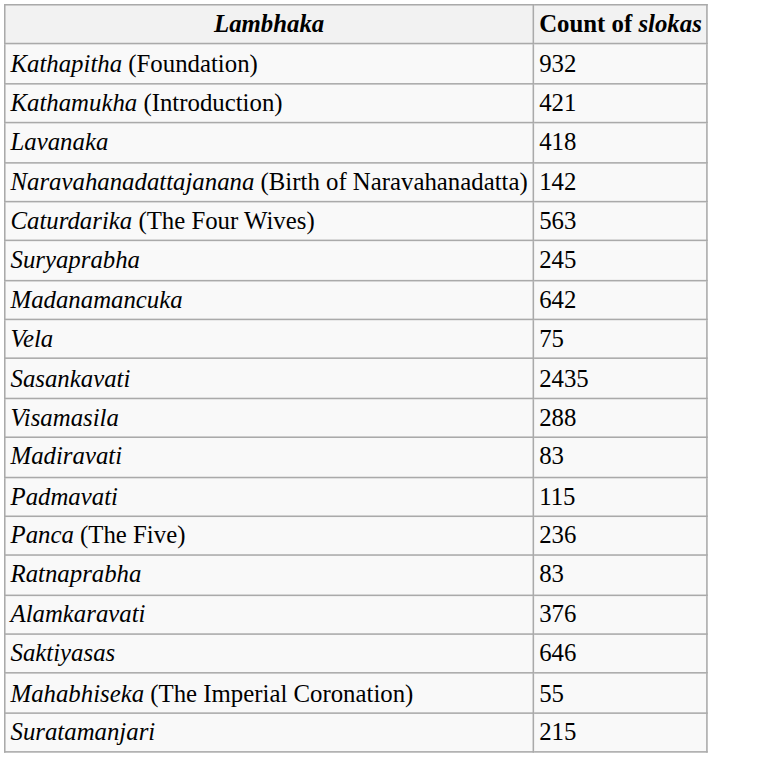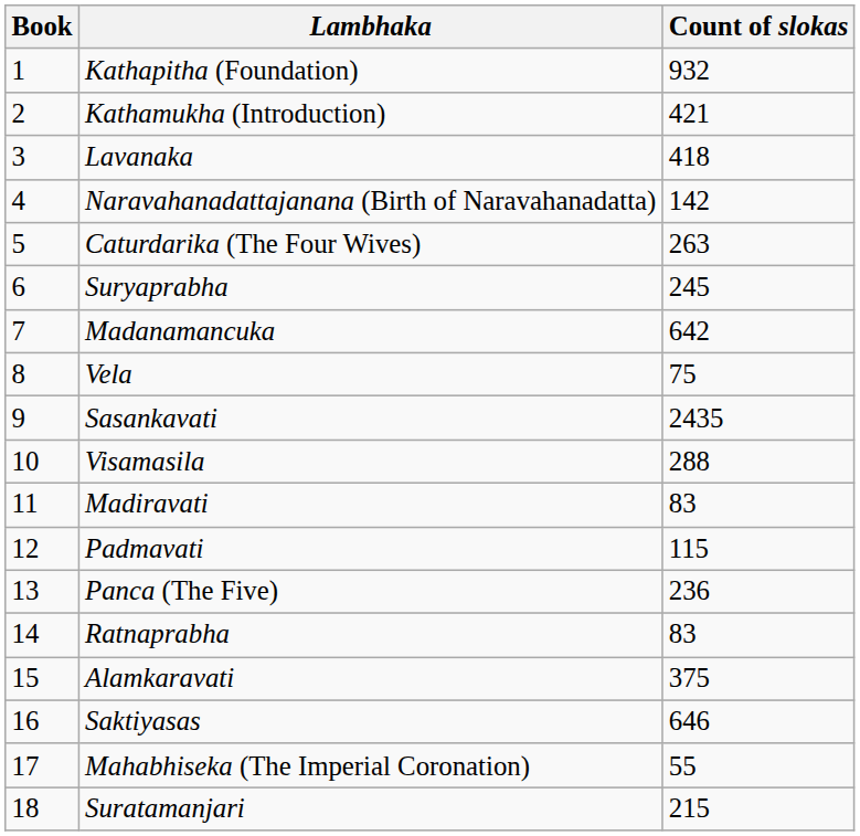+ column: Book | 1 | 2 | 3 | 4 | 5 | 6 | 7 | 8 | 9 | 10 | 11 | 12 | 13 | 14 | 15 | 16 | 17 | 18
Caturdarika (The Four Wives) | Count of slokas: 563 -> 263
Alamkaravati | Count of slokas: 376 -> 375
